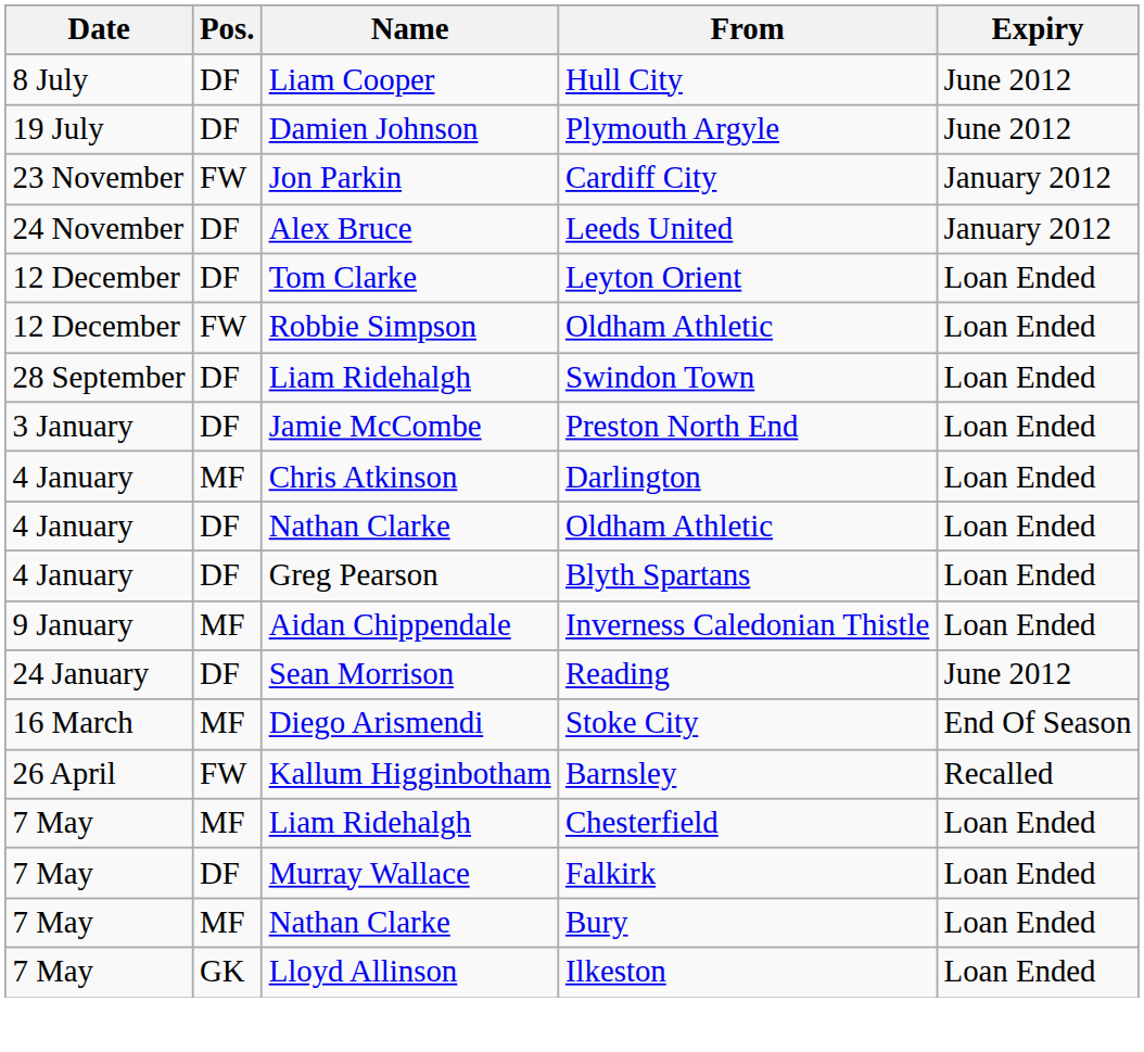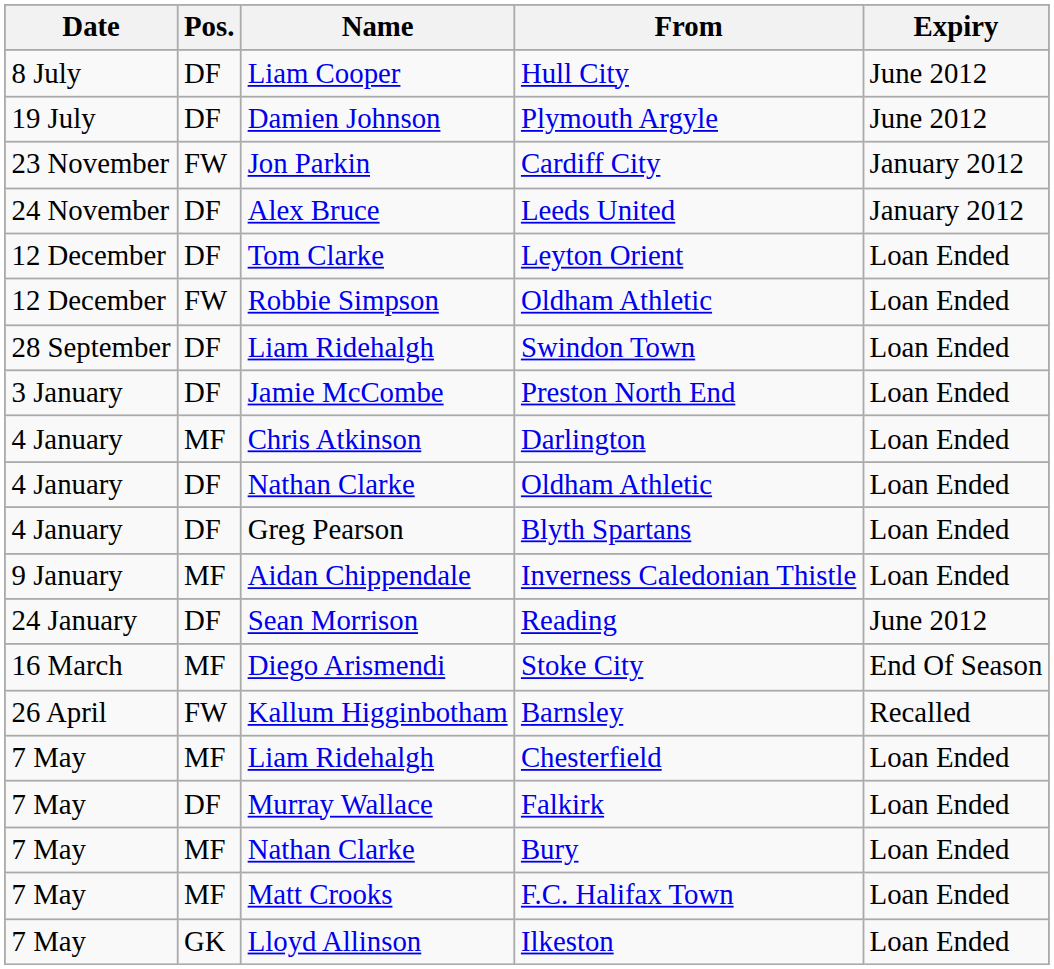+ row: 7 May | MF | Matt Crooks | F.C. Halifax Town | Loan Ended
